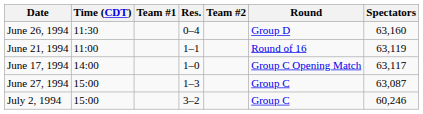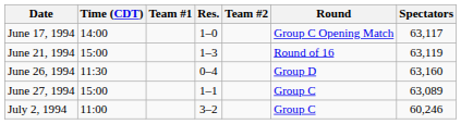rows swapped: June 17, 1994 <-> June 26, 1994
June 21, 1994 | Time (CDT): 11:00 -> 15:00
June 21, 1994 | Res.: 1–1 -> 1–3
June 27, 1994 | Res.: 1–3 -> 1–1
June 27, 1994 | Spectators: 63,087 -> 63,089
July 2, 1994 | Time (CDT): 15:00 -> 11:00
